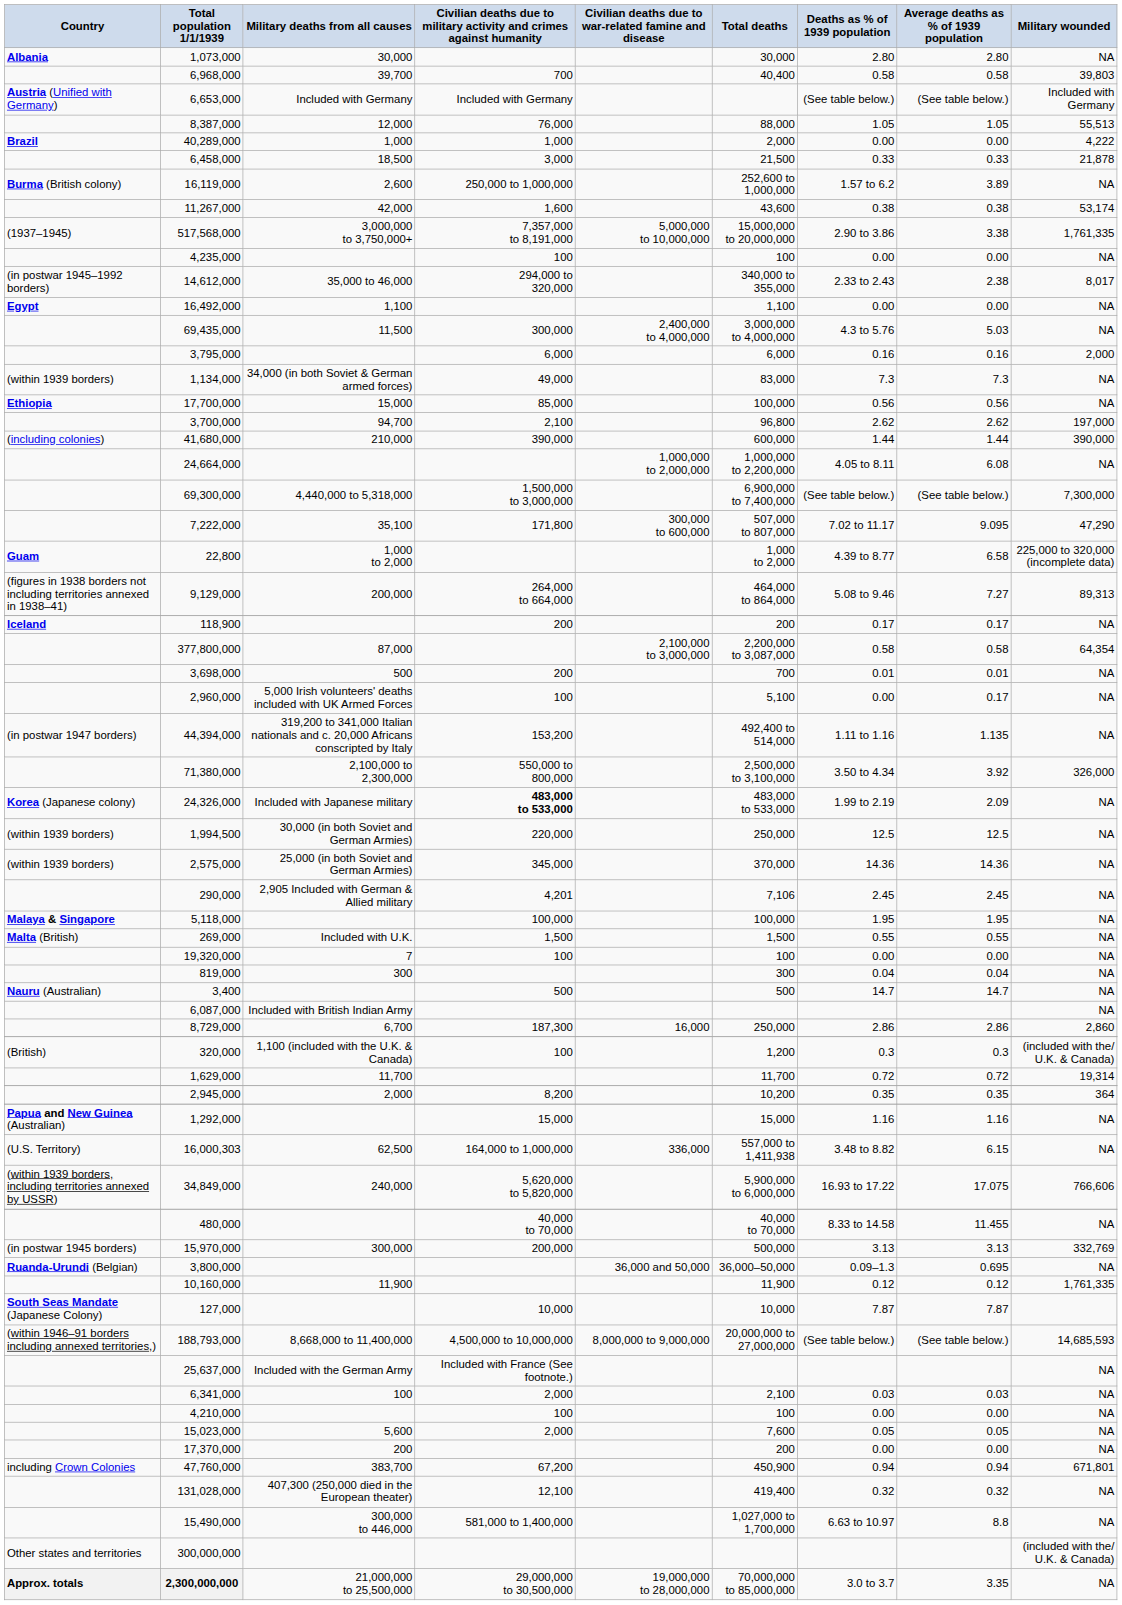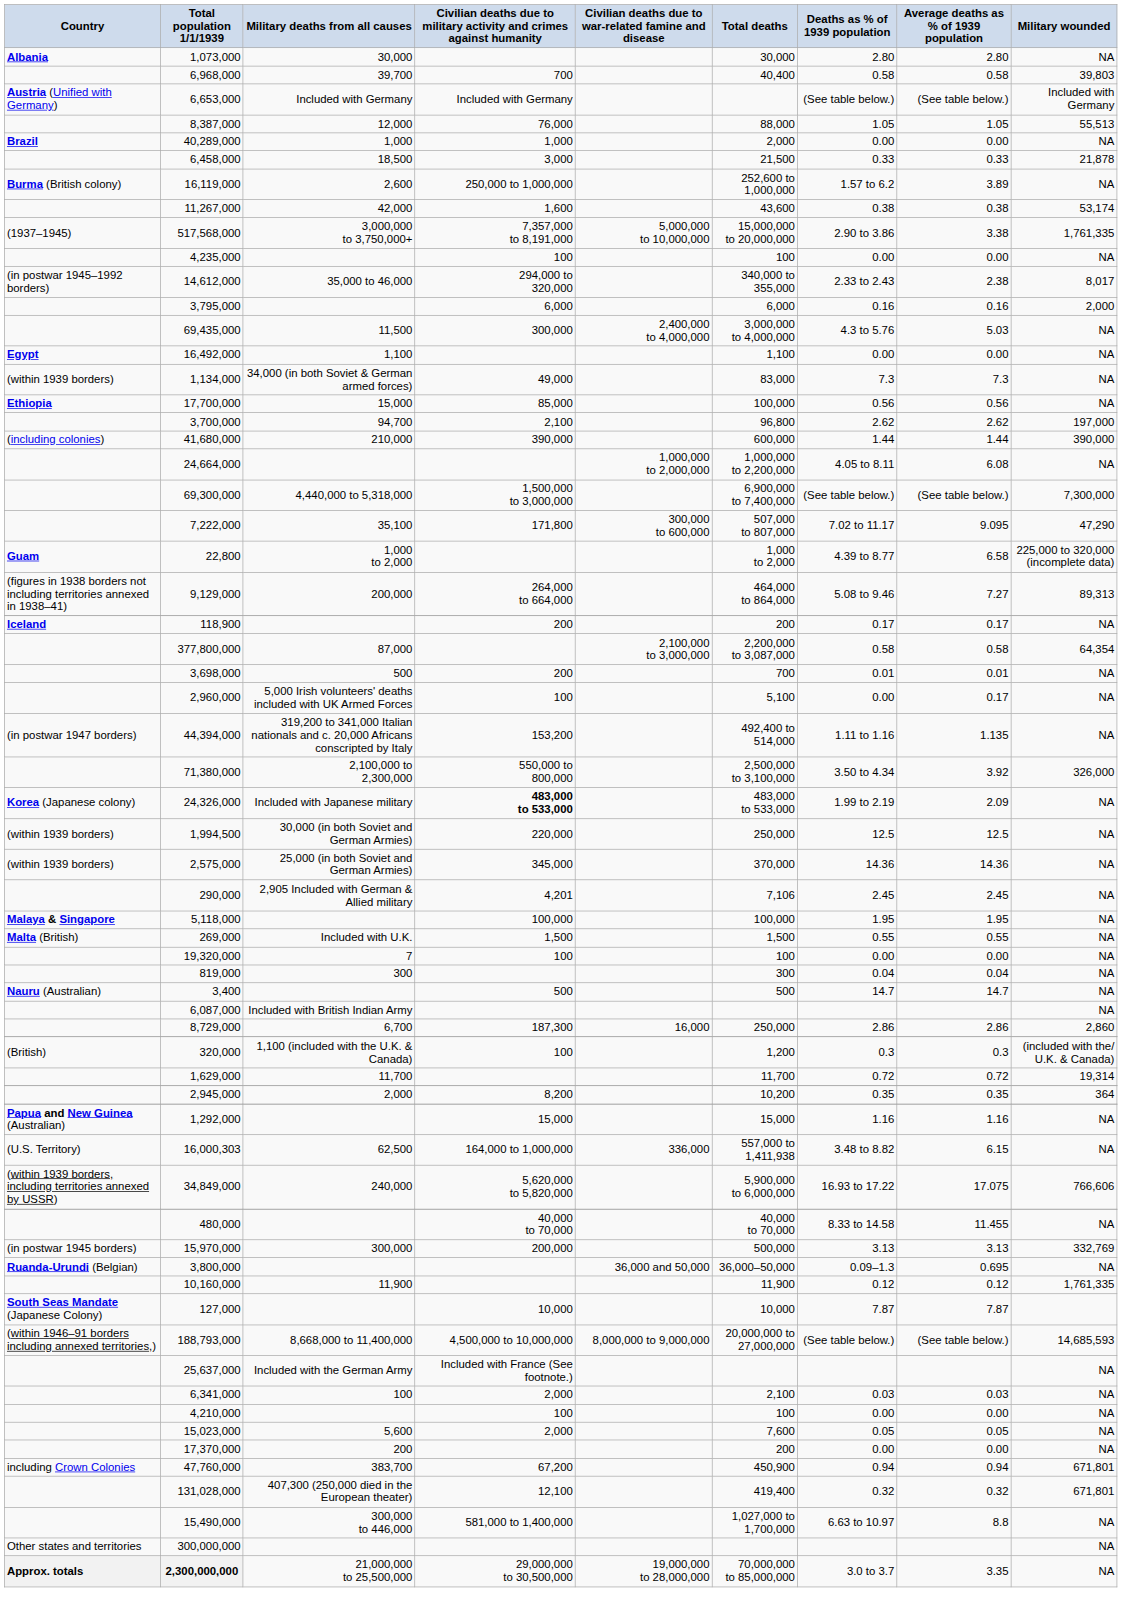40,289,000 | Military wounded: 4,222 -> NA
rows swapped: 3,795,000 <-> 16,492,000
131,028,000 | Military wounded: NA -> 671,801
300,000,000 | Military wounded: (included with the/ U.K. & Canada) -> NA
